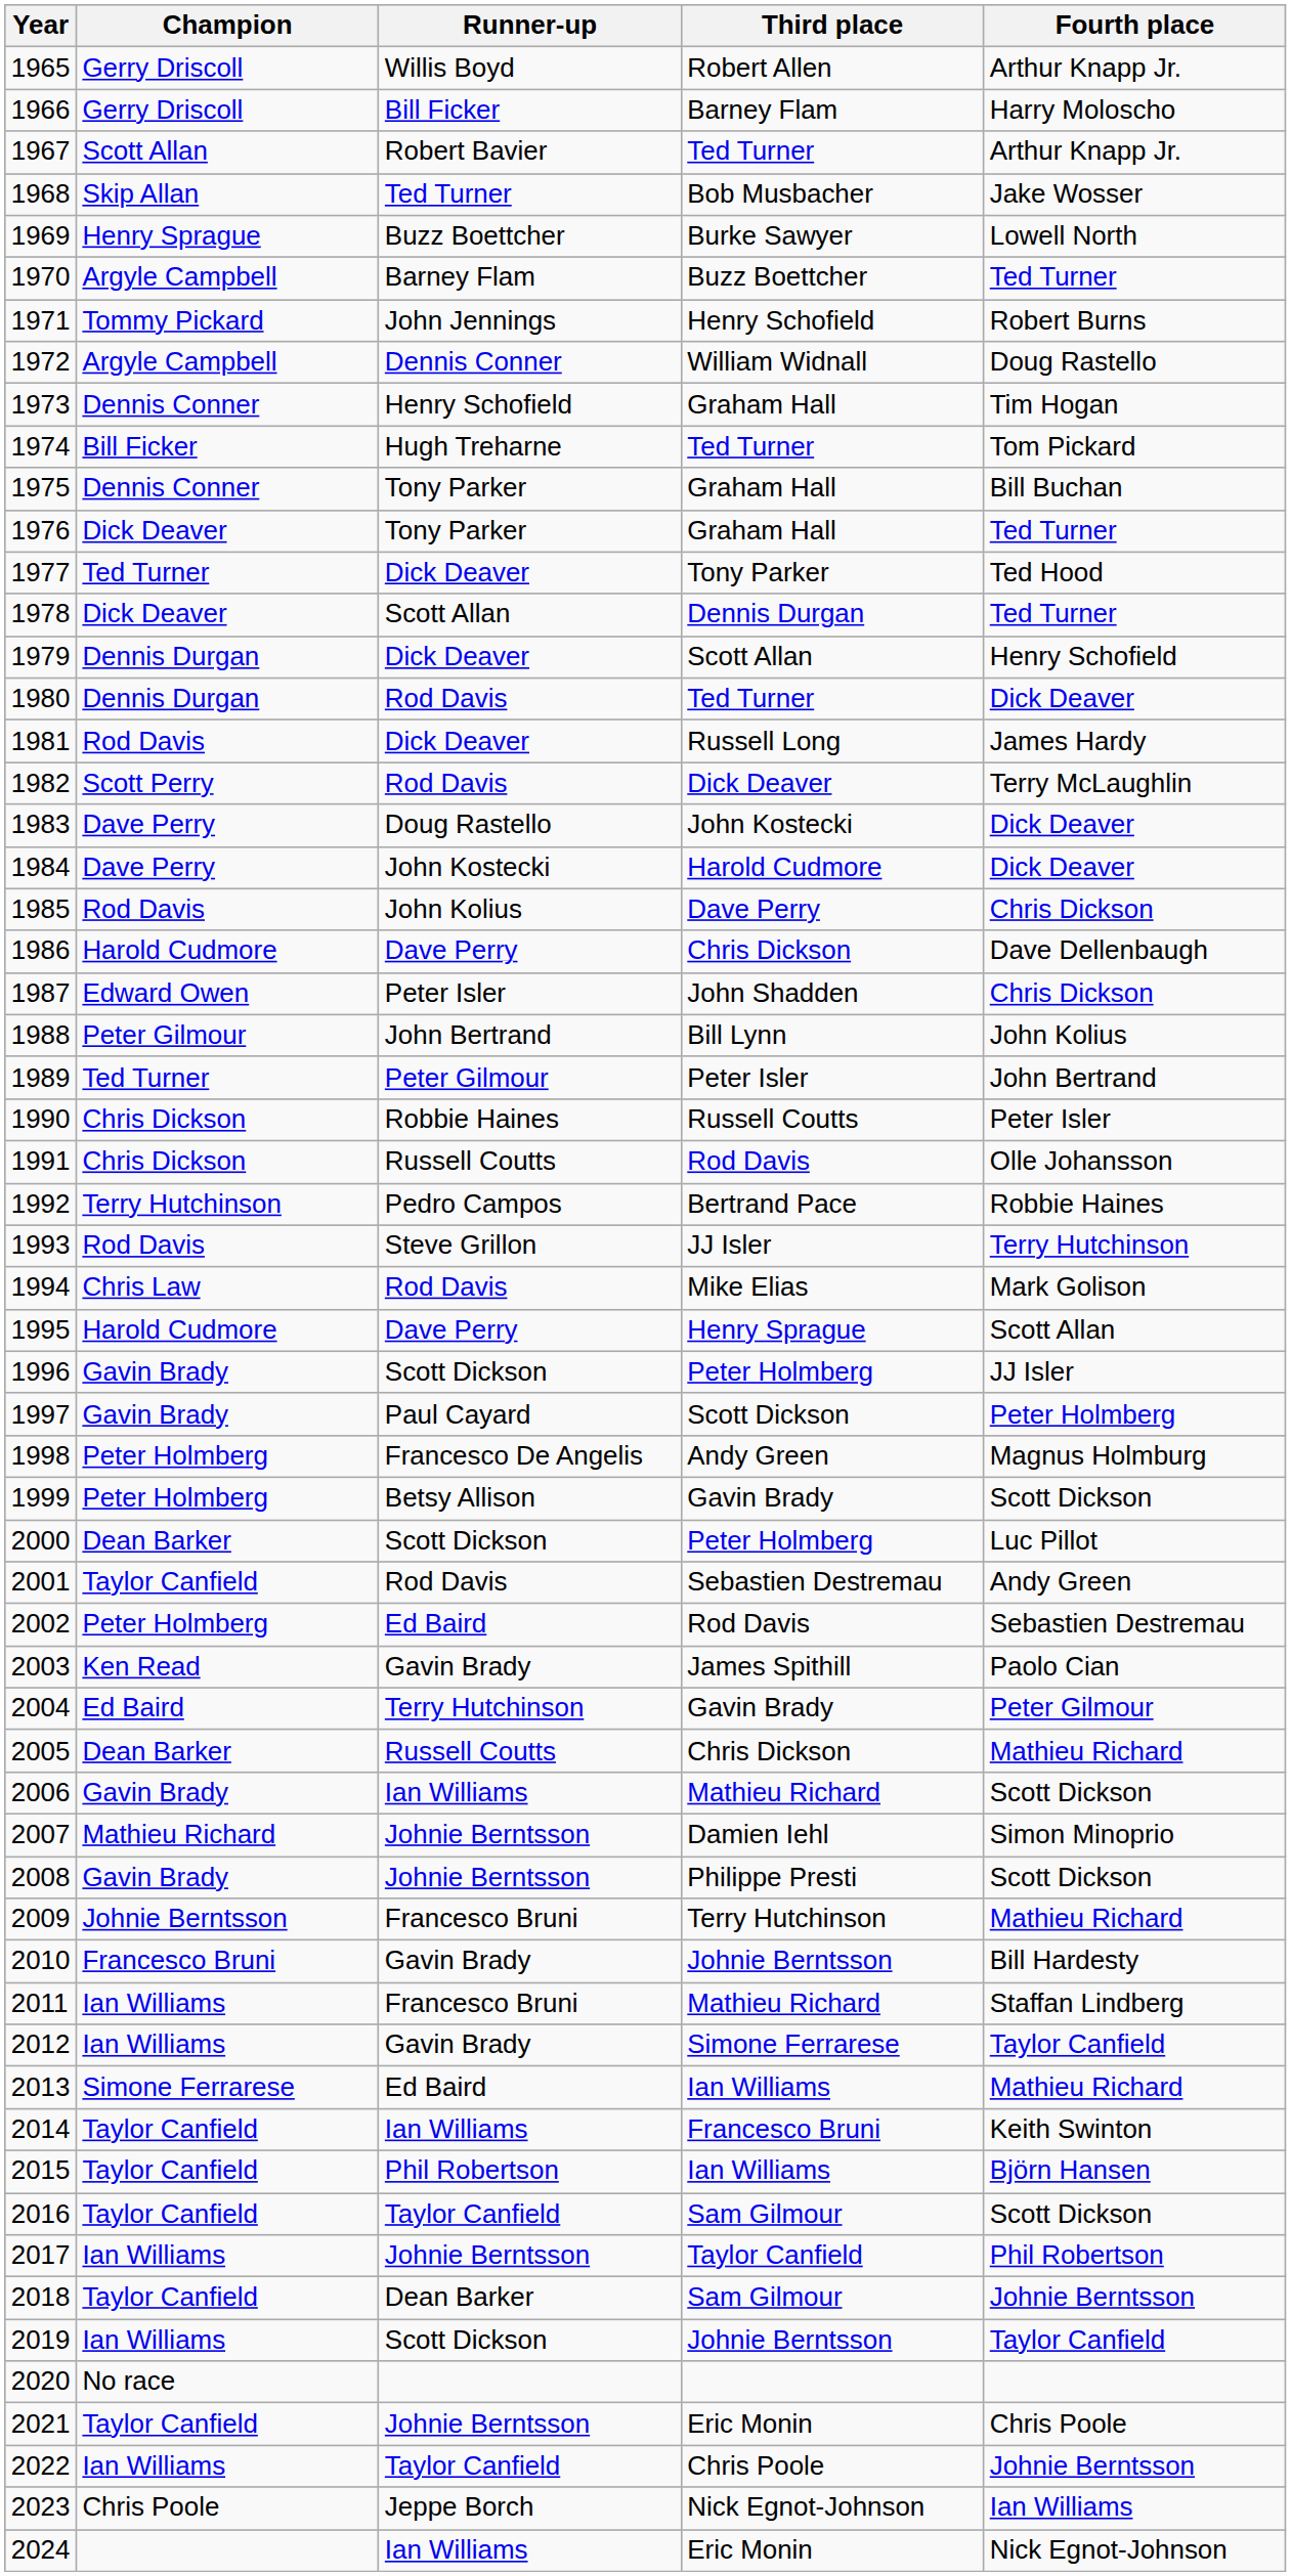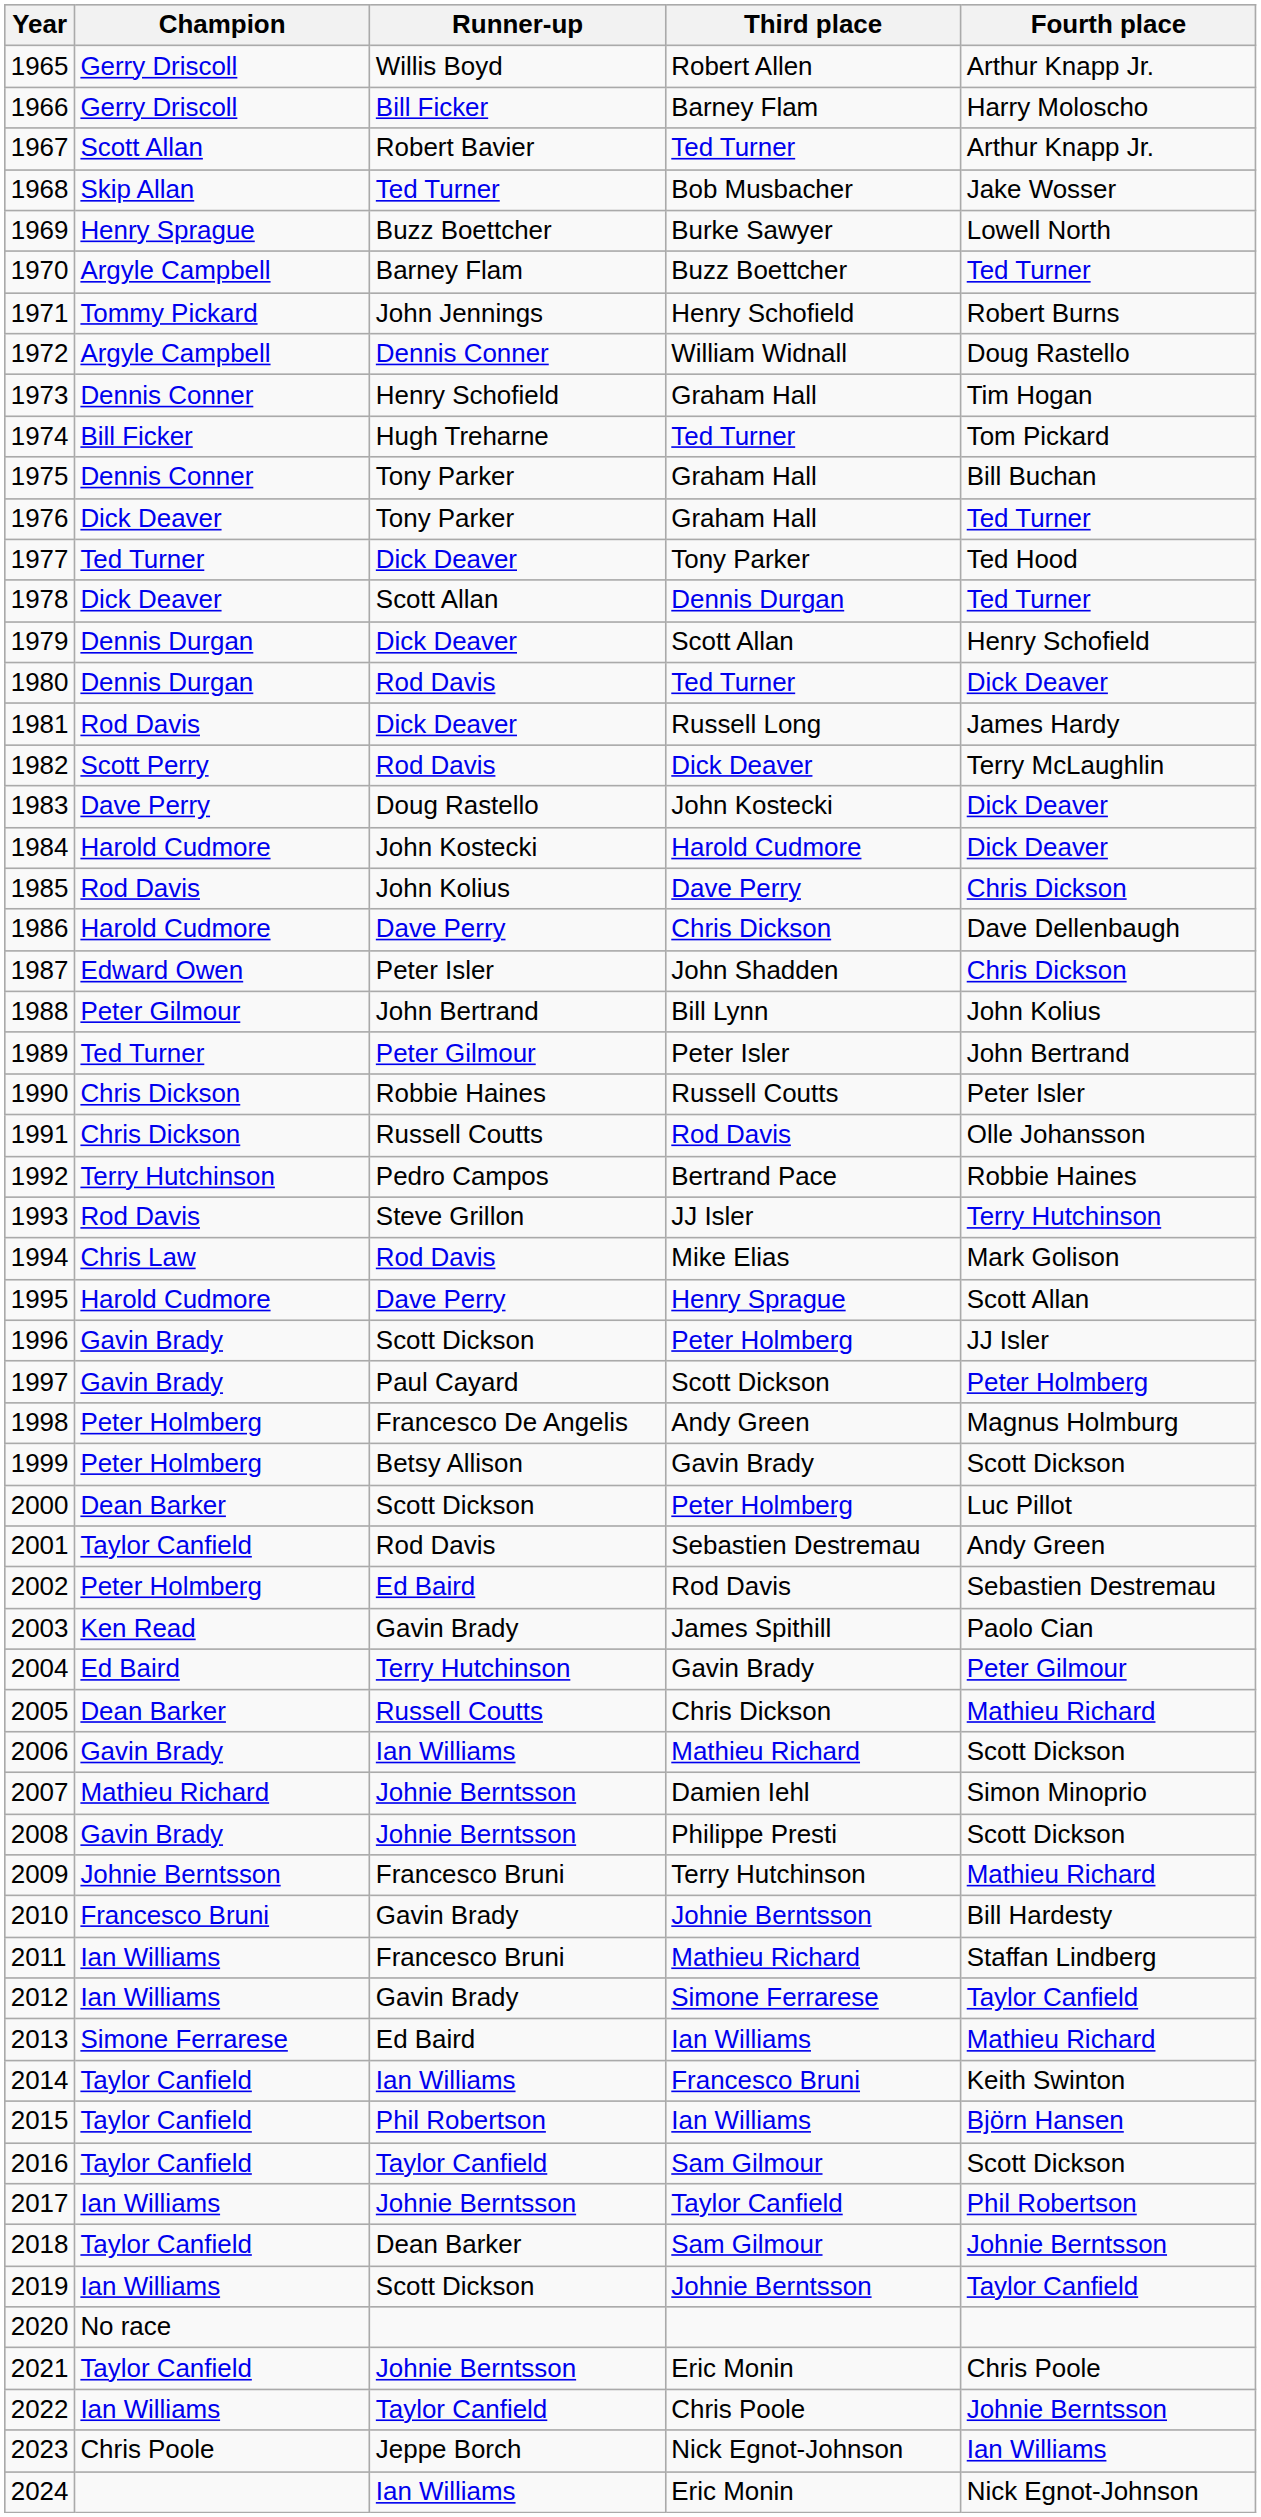1984 | Champion: Dave Perry -> Harold Cudmore
